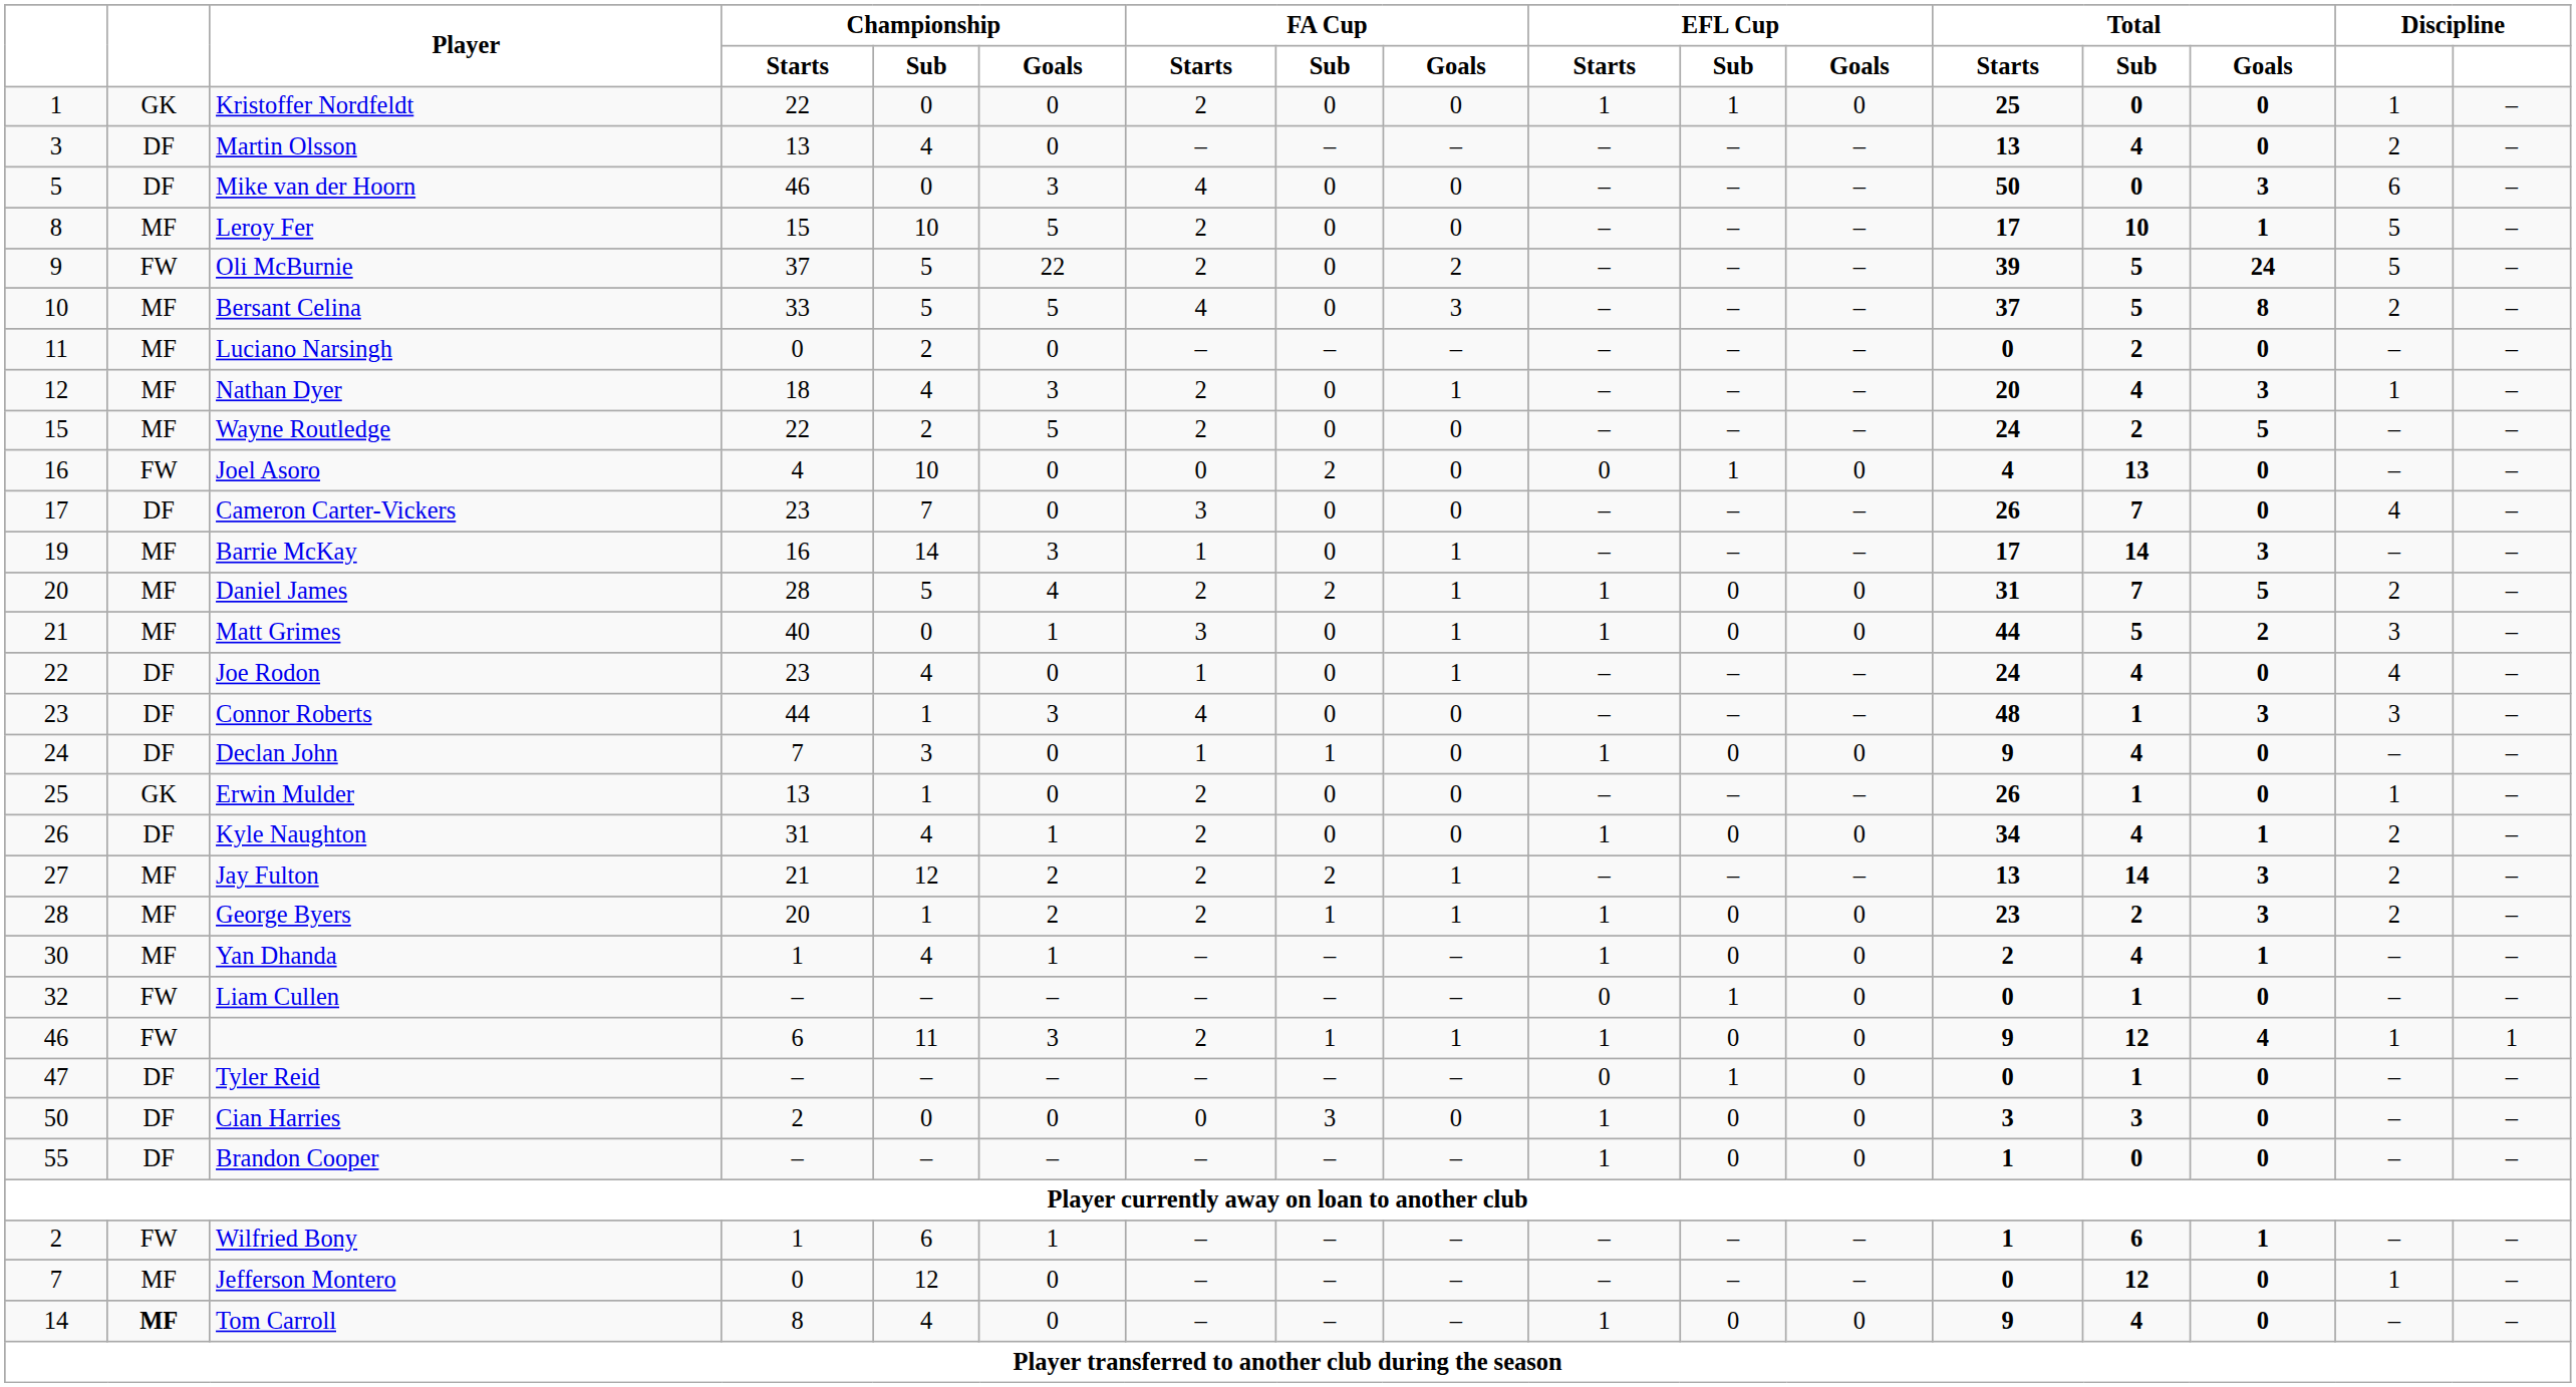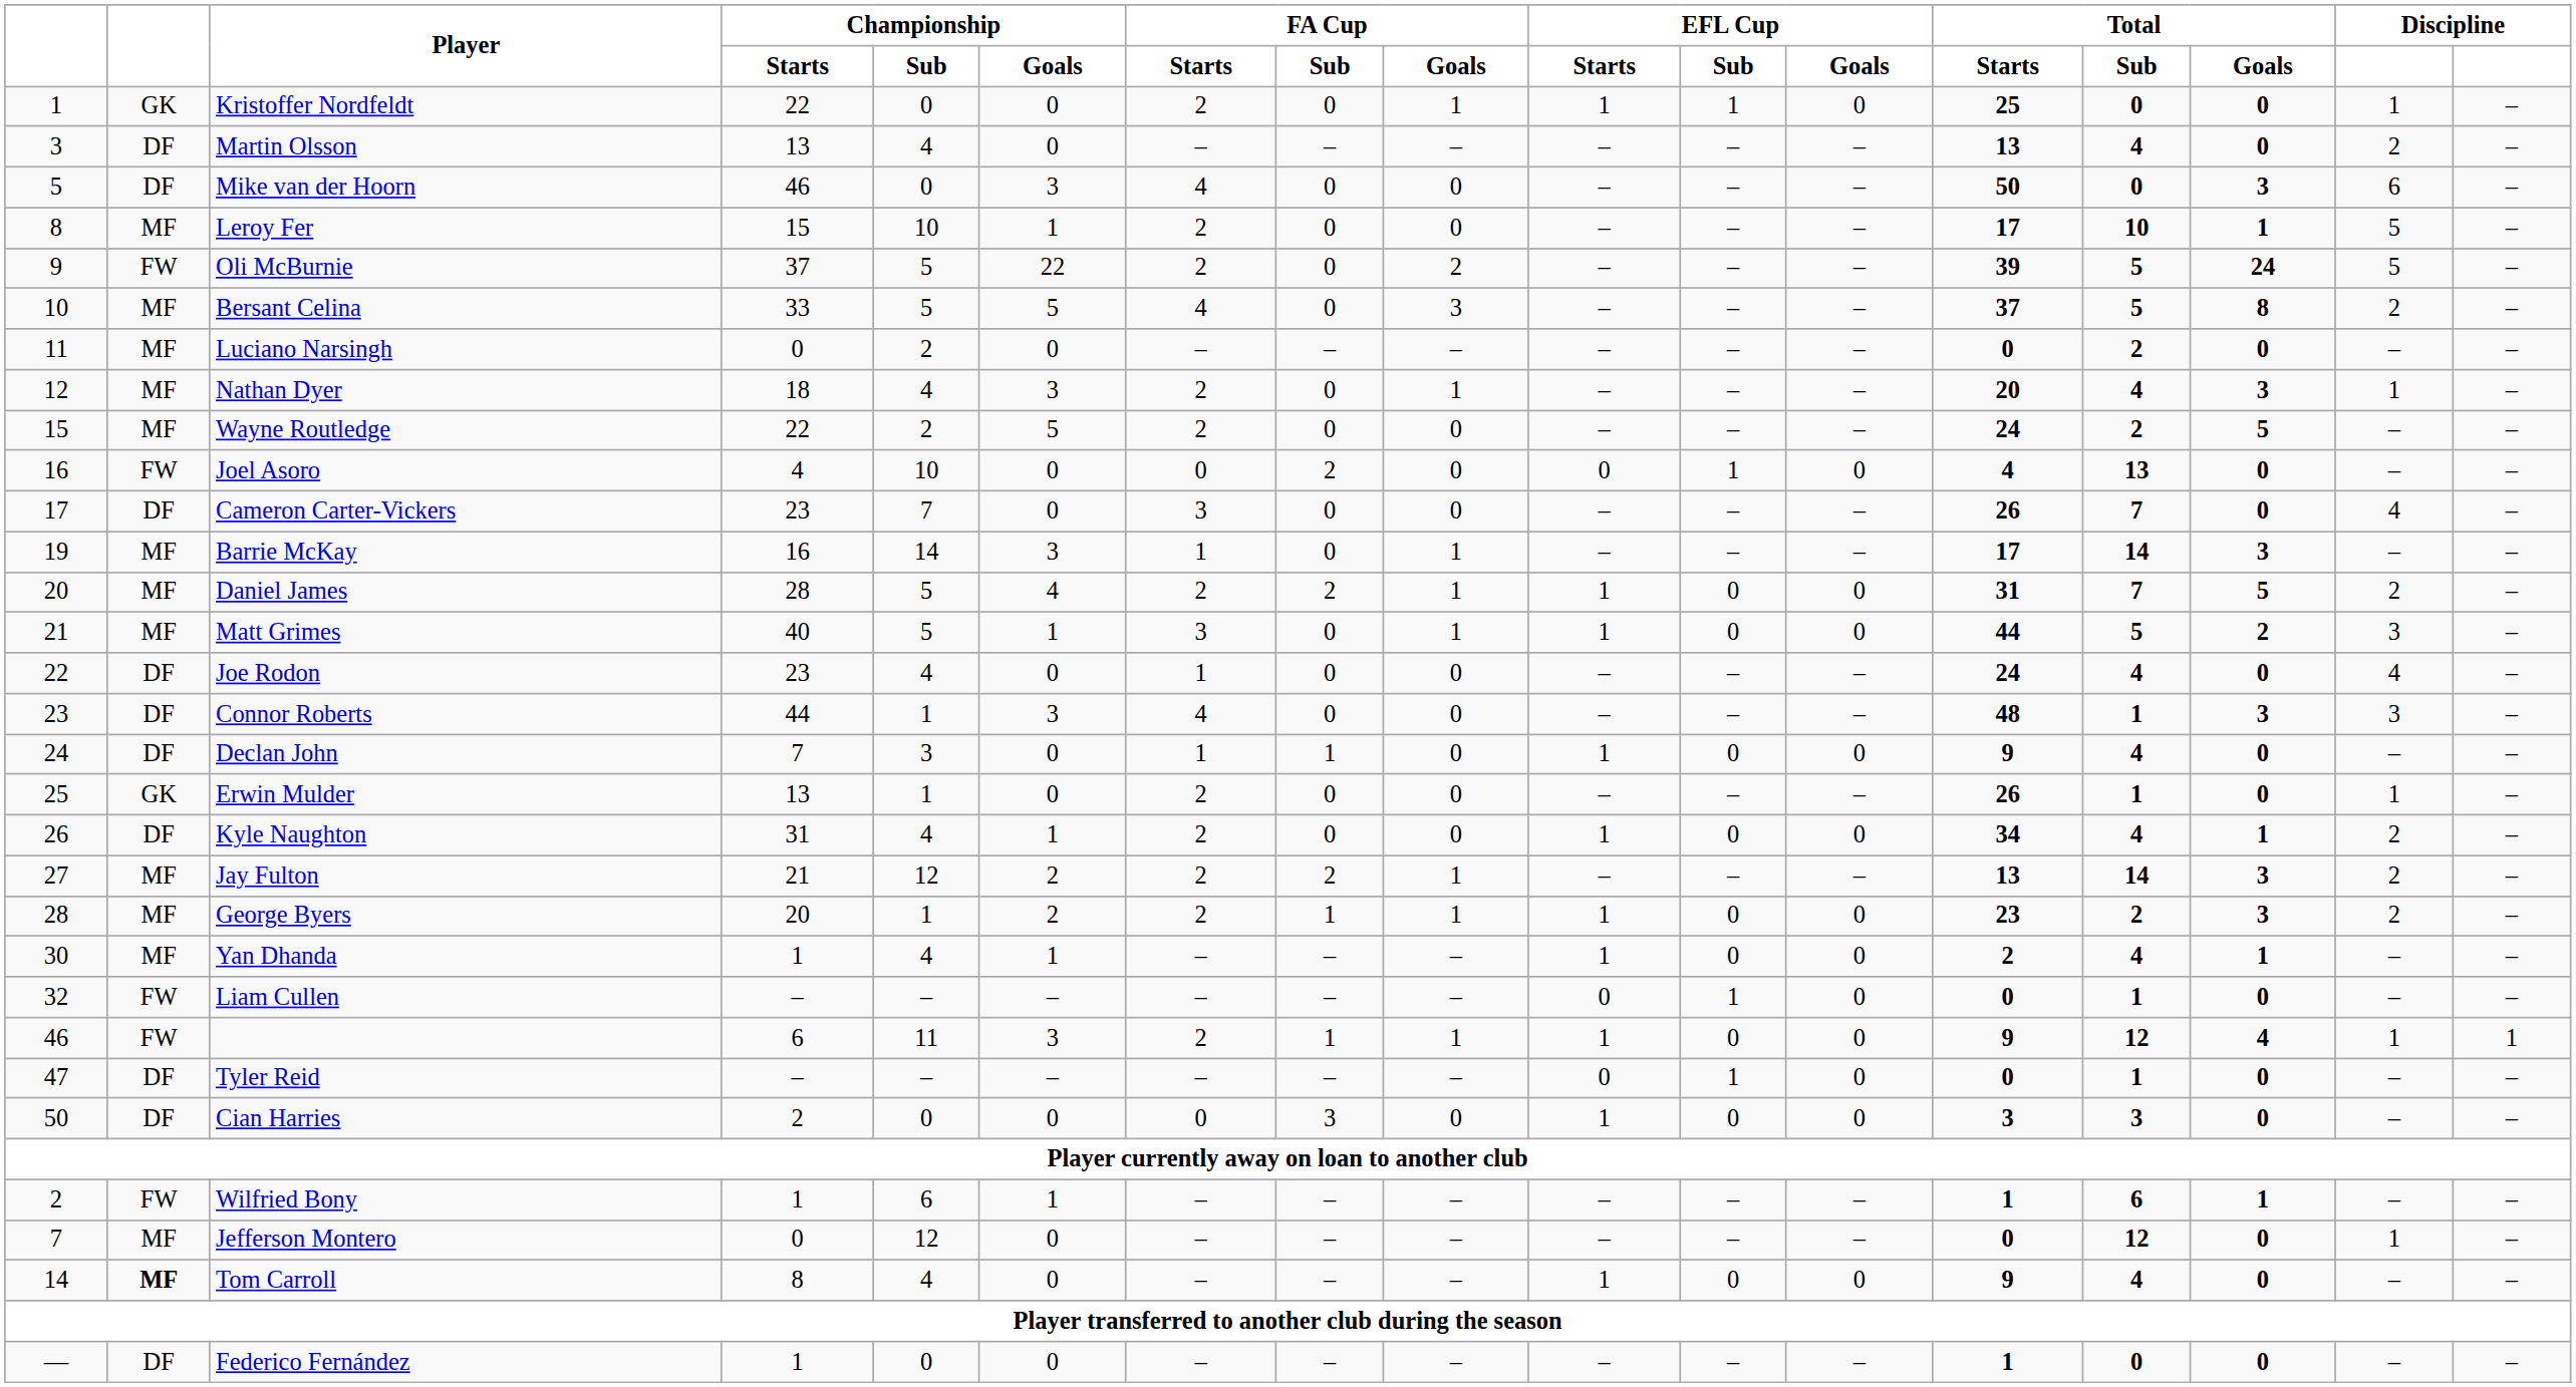Kristoffer Nordfeldt | FA Cup / Goals: 0 -> 1
Leroy Fer | Championship / Goals: 5 -> 1
Matt Grimes | Championship / Sub: 0 -> 5
Joe Rodon | FA Cup / Goals: 1 -> 0
- row: 55 | DF | Brandon Cooper | – | – | – | – | – | – | 1 | 0 | 0 | 1 | 0 | 0 | – | –
+ row: — | DF | Federico Fernández | 1 | 0 | 0 | – | – | – | – | – | – | 1 | 0 | 0 | – | –
